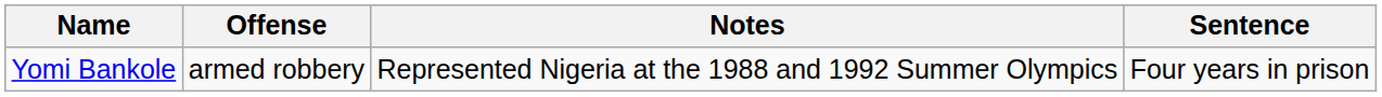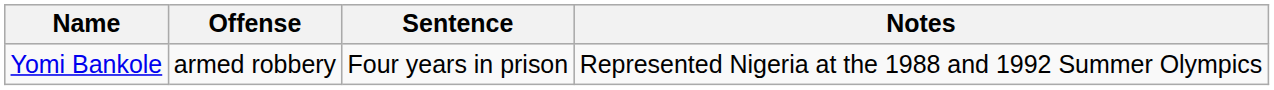columns swapped: Sentence <-> Notes
